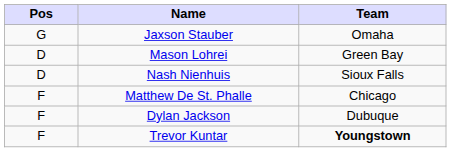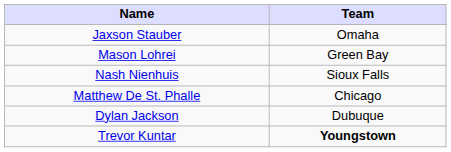- column: Pos | G | D | D | F | F | F
